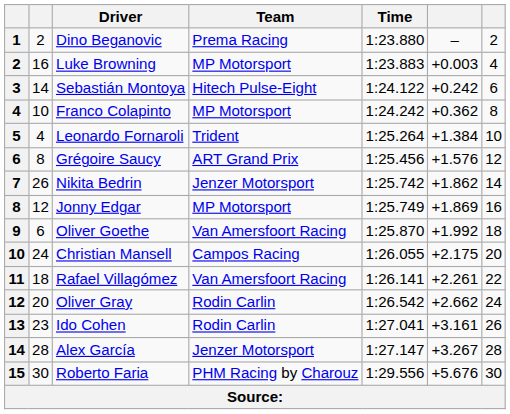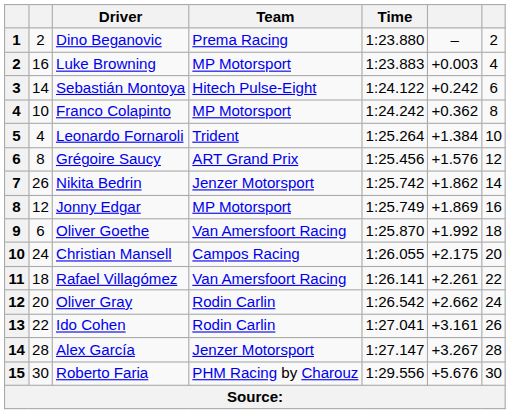Ido Cohen | column 2: 23 -> 22
